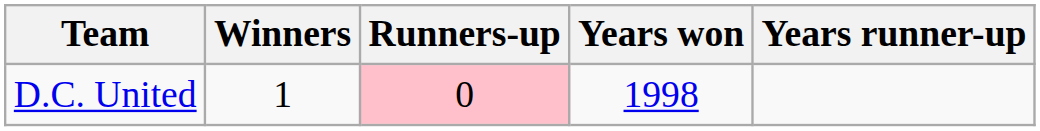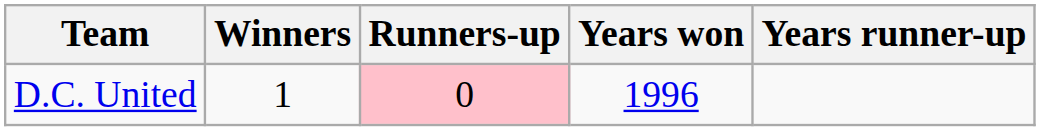D.C. United | Years won: 1998 -> 1996
